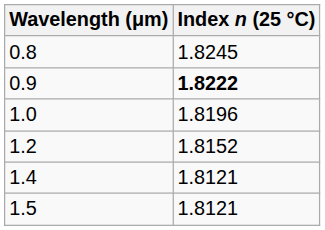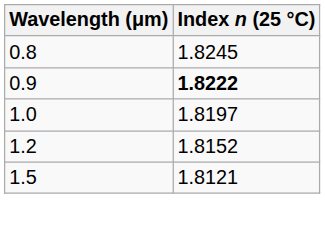1.0 | Index n (25 °C): 1.8196 -> 1.8197
- row: 1.4 | 1.8121
